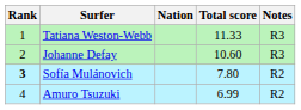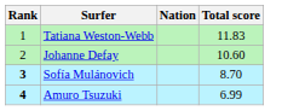- column: Notes | R3 | R3 | R2 | R2
Tatiana Weston-Webb | Total score: 11.33 -> 11.83
Sofía Mulánovich | Total score: 7.80 -> 8.70
Amuro Tsuzuki | Rank: normal -> bold
